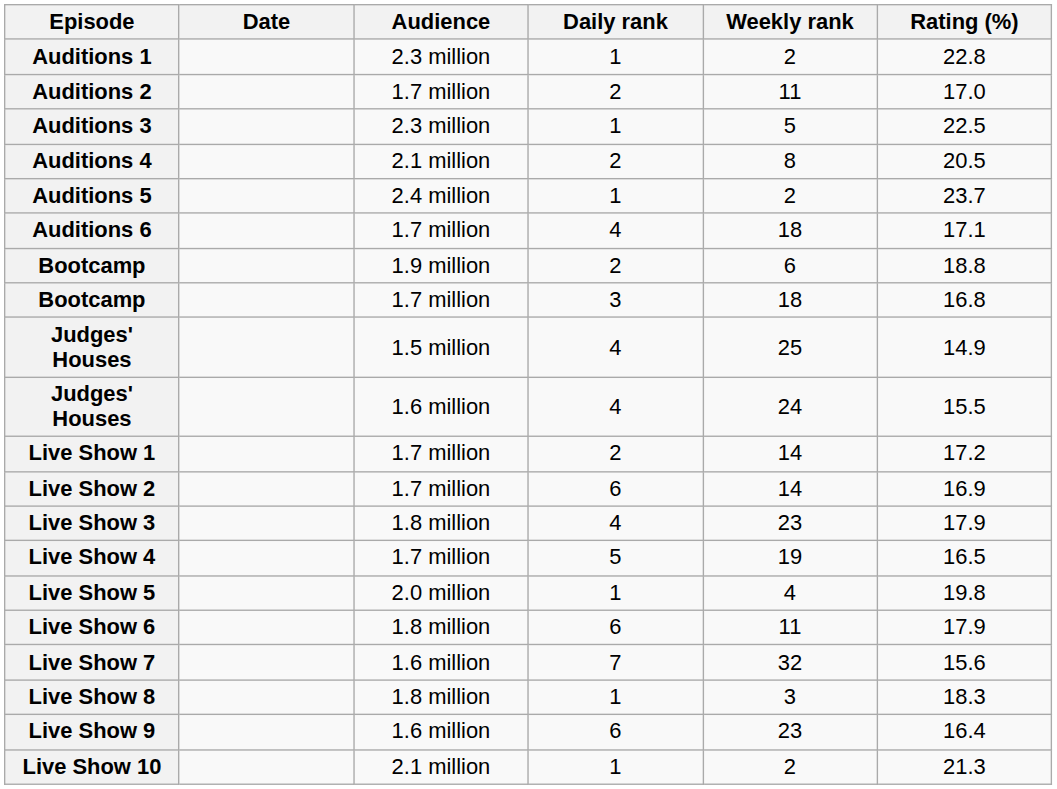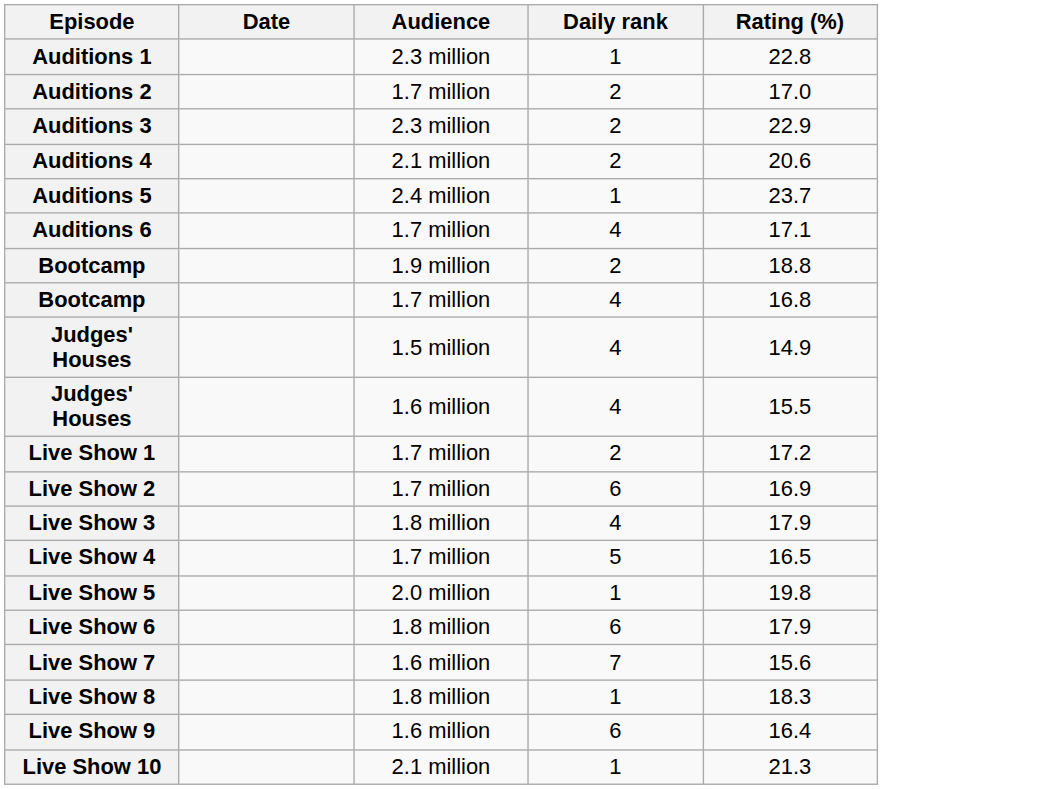- column: Weekly rank | 2 | 11 | 5 | 8 | 2 | 18 | 6 | 18 | 25 | 24 | 14 | 14 | 23 | 19 | 4 | 11 | 32 | 3 | 23 | 2
Auditions 3 | Daily rank: 1 -> 2
Auditions 3 | Rating (%): 22.5 -> 22.9
Auditions 4 | Rating (%): 20.5 -> 20.6
Bootcamp / 1.7 million | Daily rank: 3 -> 4
